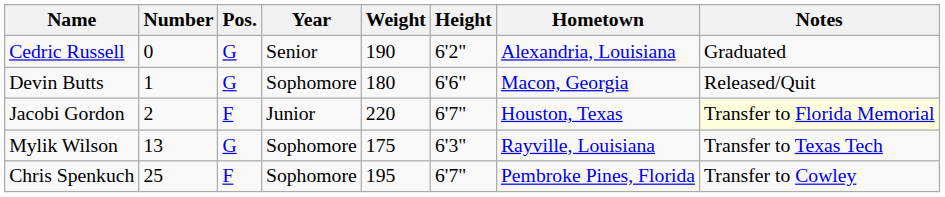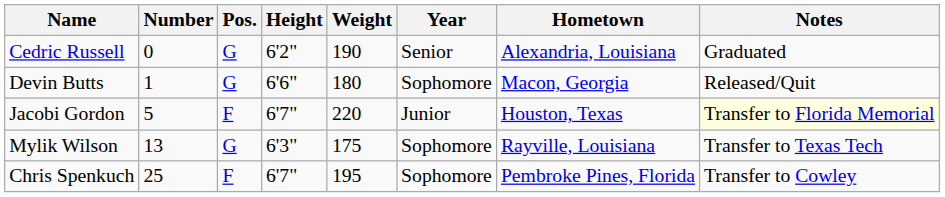columns swapped: Height <-> Year
Jacobi Gordon | Number: 2 -> 5
